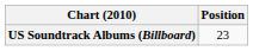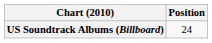US Soundtrack Albums (Billboard) | Position: 23 -> 24
